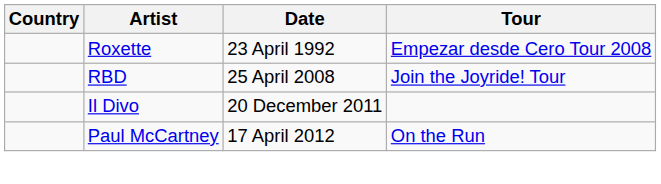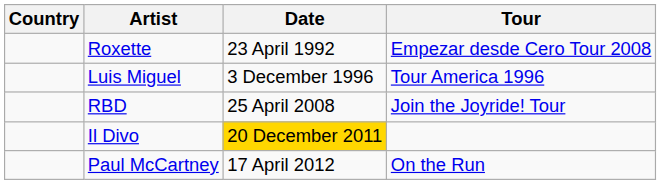+ row: Luis Miguel | 3 December 1996 | Tour America 1996
Il Divo | Date: no background -> gold background
